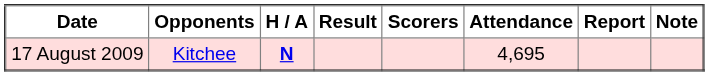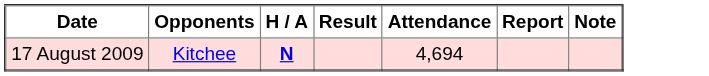- column: Scorers
17 August 2009 | Attendance: 4,695 -> 4,694
